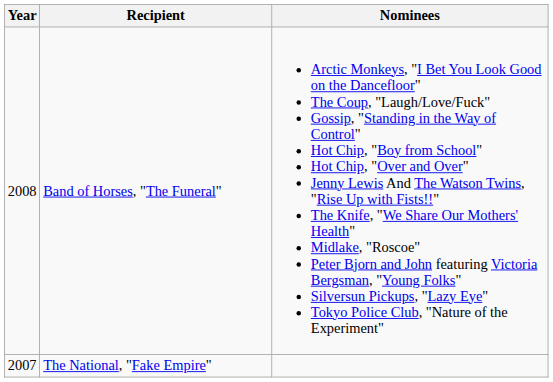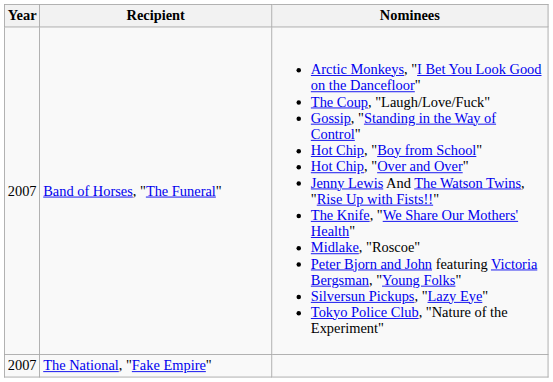Band of Horses, "The Funeral" | Year: 2008 -> 2007
